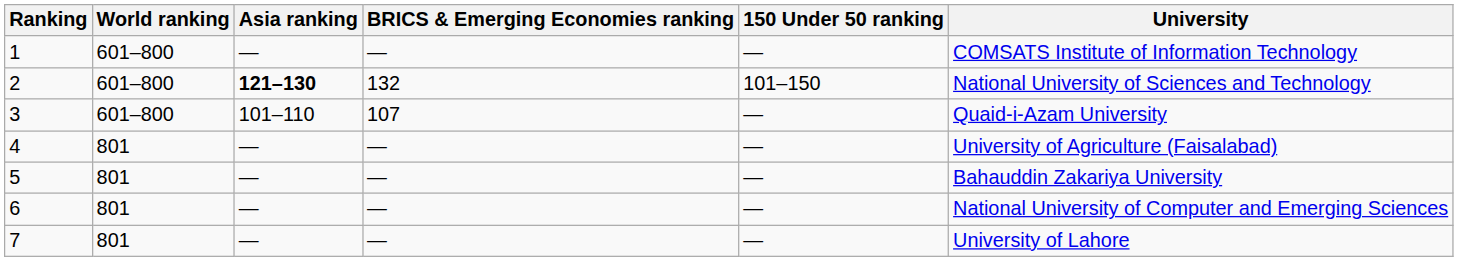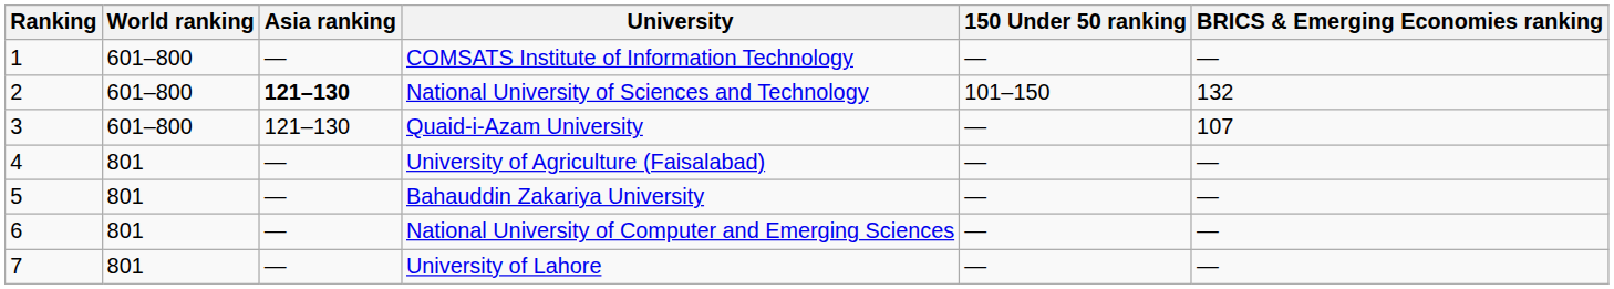columns swapped: BRICS & Emerging Economies ranking <-> University
3 | Asia ranking: 101–110 -> 121–130
